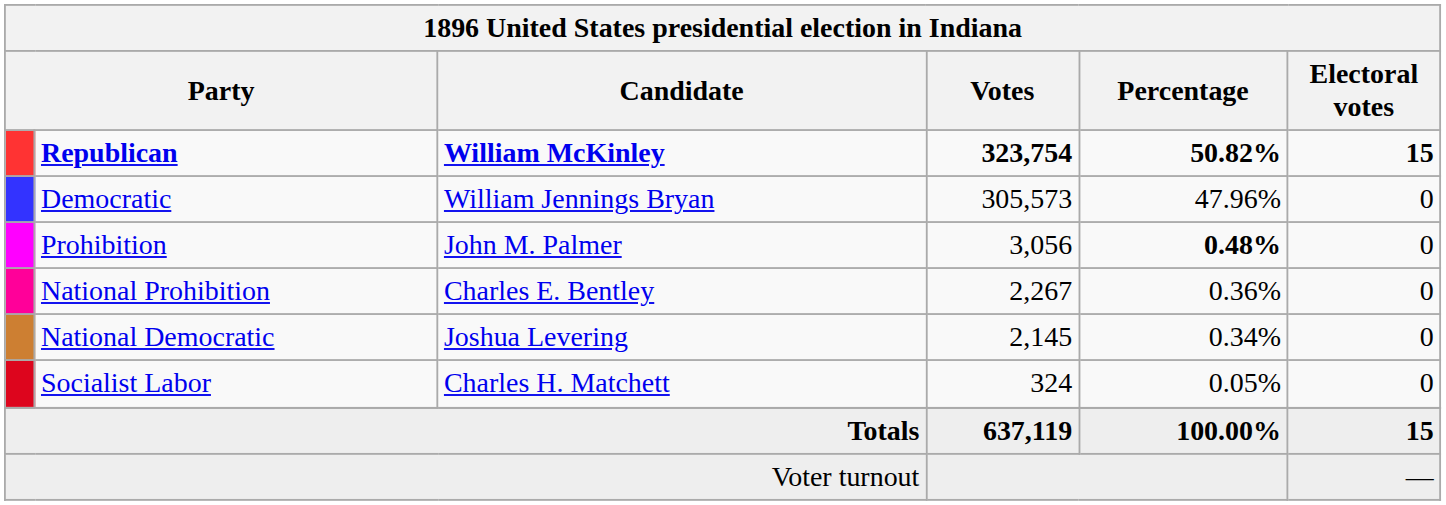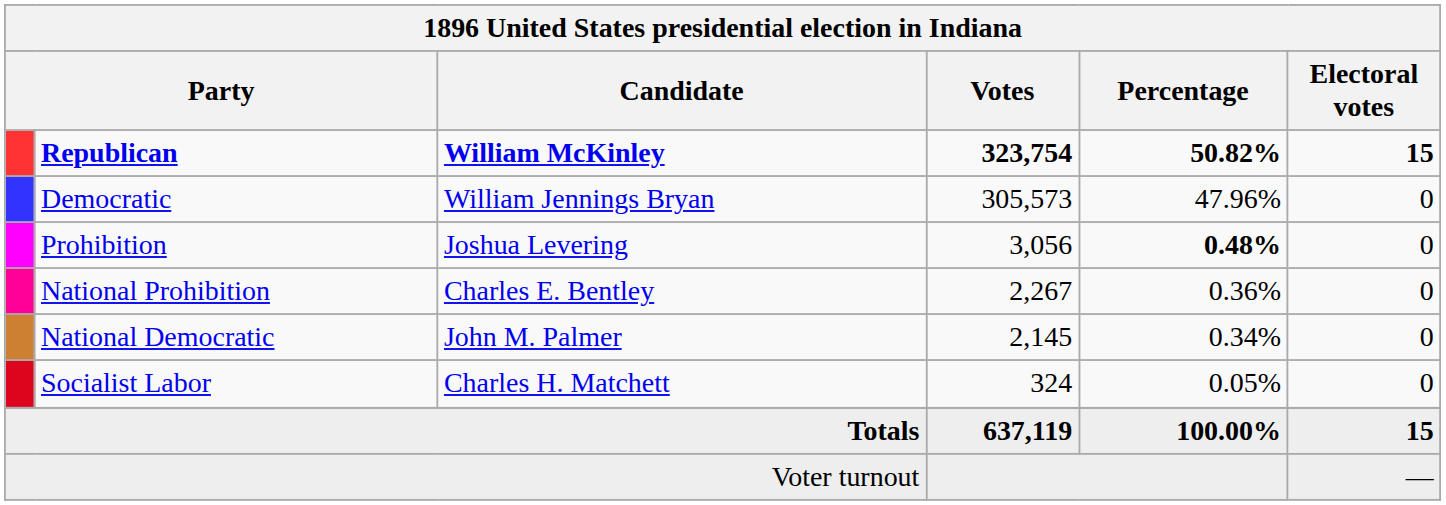Prohibition | Candidate: John M. Palmer -> Joshua Levering
National Democratic | Candidate: Joshua Levering -> John M. Palmer
